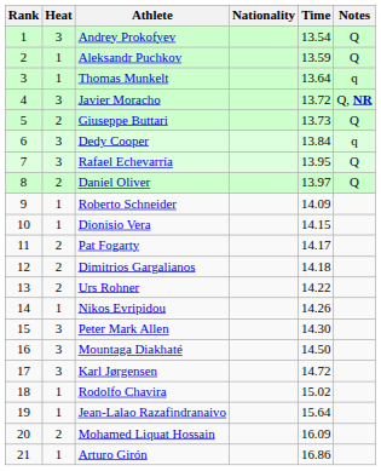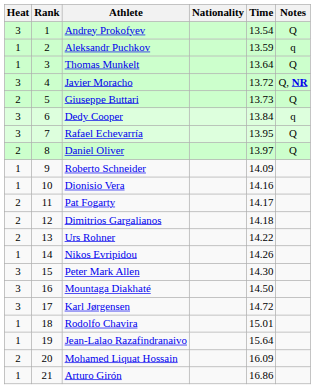columns swapped: Rank <-> Heat
Aleksandr Puchkov | Notes: Q -> q
Thomas Munkelt | Notes: q -> Q
Dionisio Vera | Time: 14.15 -> 14.16
Rodolfo Chavira | Time: 15.02 -> 15.01
